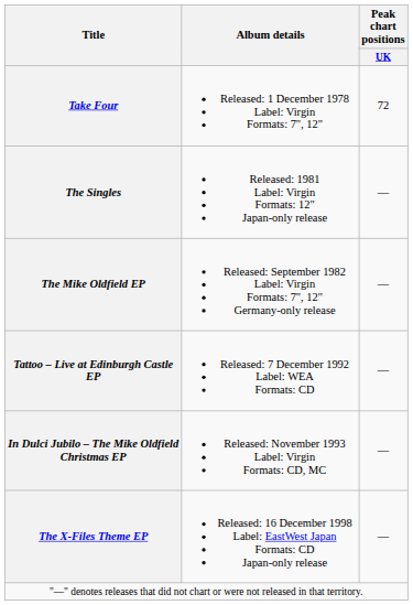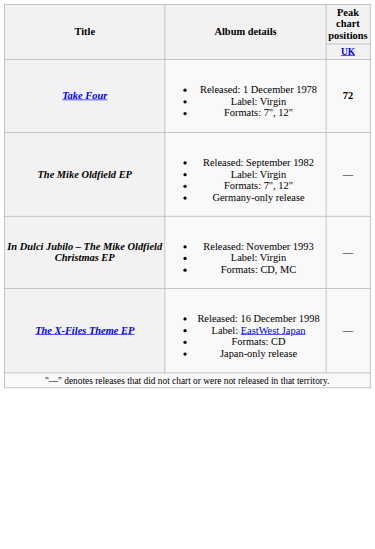Take Four | Peak chart positions / UK: normal -> bold
- row: The Singles | Released: 1981 Label: Virgin Formats: 12" Japan-only release | —
- row: Tattoo – Live at Edinburgh Castle EP | Released: 7 December 1992 Label: WEA Formats: CD | —
